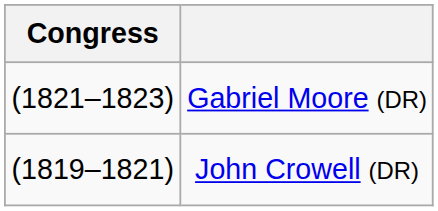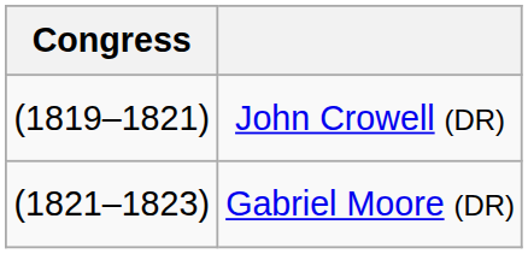rows swapped: John Crowell (DR) <-> Gabriel Moore (DR)
